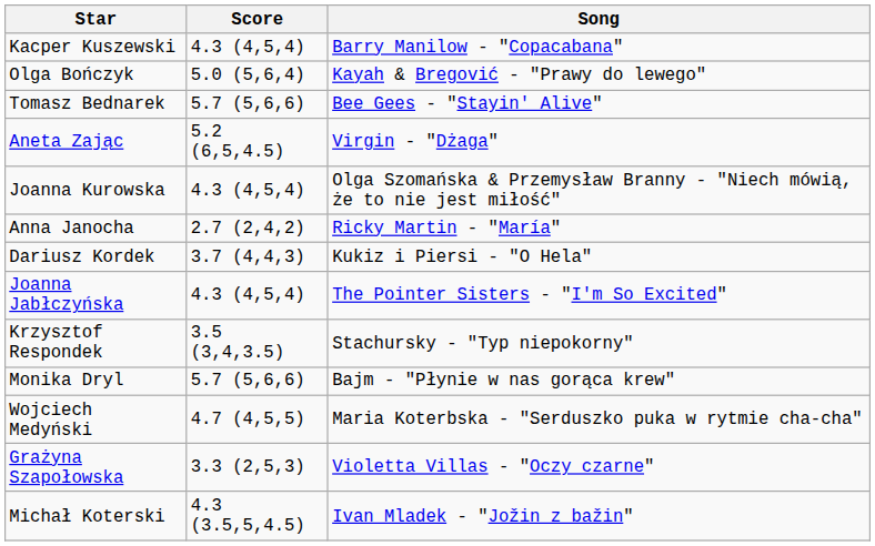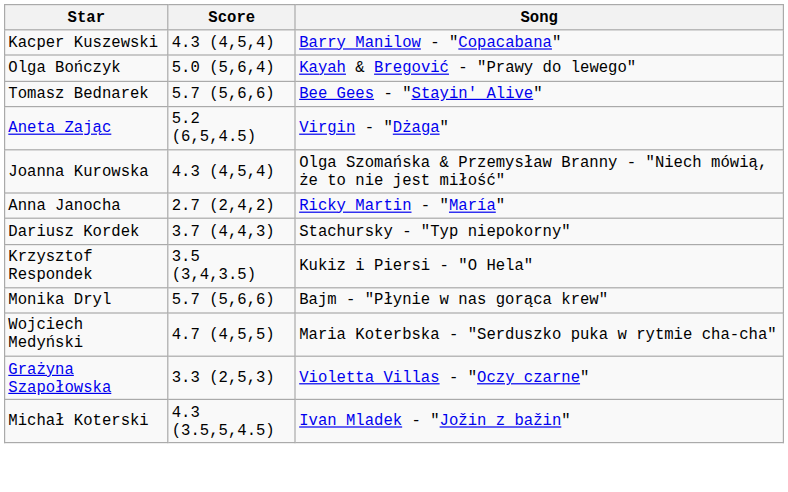Dariusz Kordek | Song: Kukiz i Piersi - "O Hela" -> Stachursky - "Typ niepokorny"
- row: Joanna Jabłczyńska | 4.3 (4,5,4) | The Pointer Sisters - "I'm So Excited"
Krzysztof Respondek | Song: Stachursky - "Typ niepokorny" -> Kukiz i Piersi - "O Hela"
